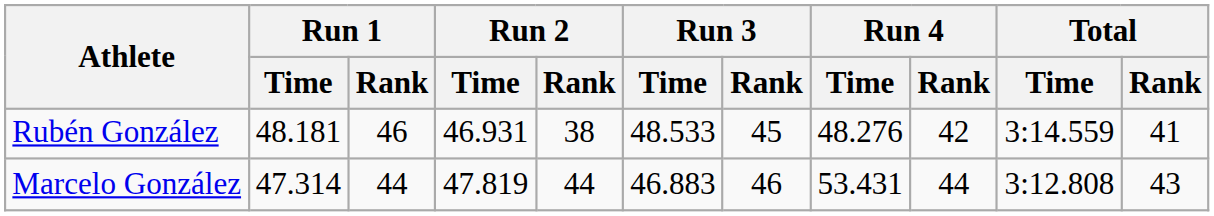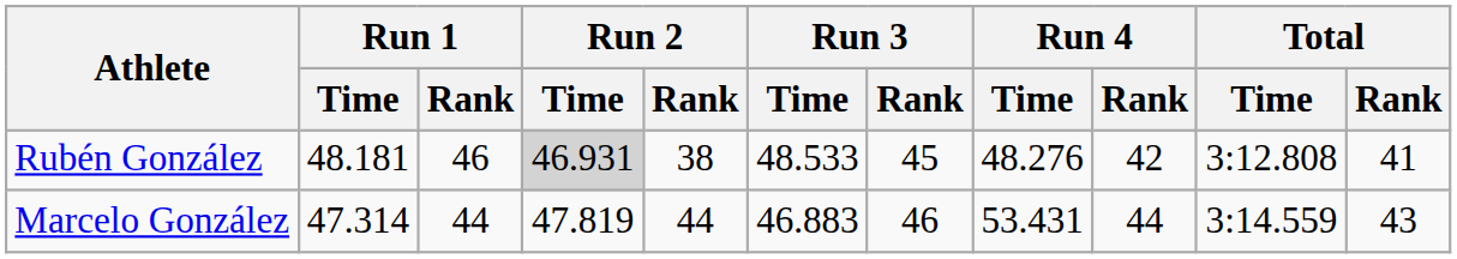Rubén González | Run 2 / Time: no background -> lightgrey background
Rubén González | Total / Time: 3:14.559 -> 3:12.808
Marcelo González | Total / Time: 3:12.808 -> 3:14.559
